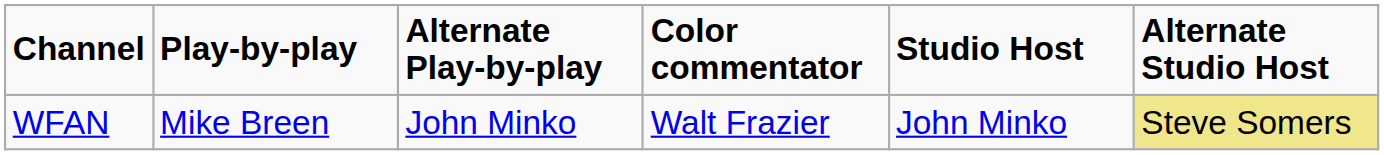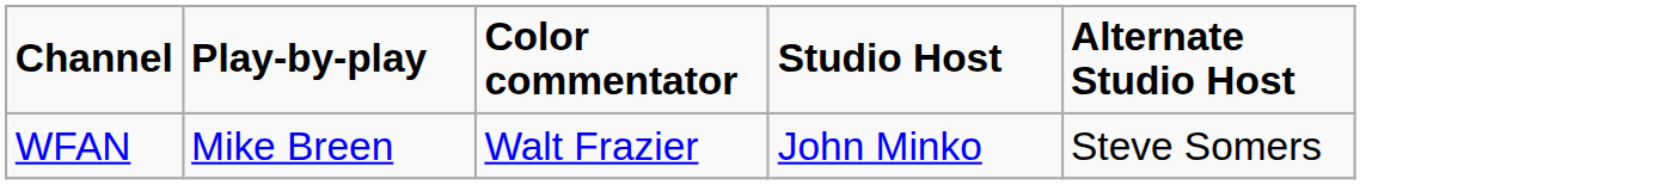- column: Alternate Play-by-play | John Minko
WFAN | Alternate Studio Host: khaki background -> no background
